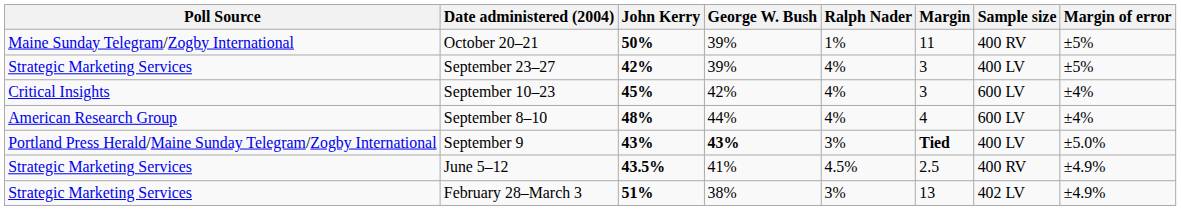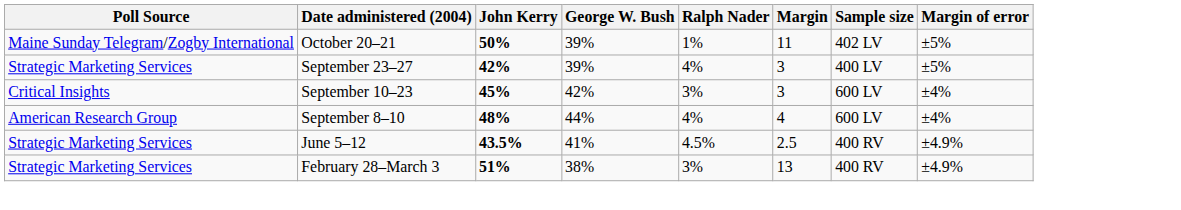October 20–21 | Sample size: 400 RV -> 402 LV
September 10–23 | Ralph Nader: 4% -> 3%
- row: Portland Press Herald/Maine Sunday Telegram/Zogby International | September 9 | 43% | 43% | 3% | Tied | 400 LV | ±5.0%
February 28–March 3 | Sample size: 402 LV -> 400 RV
